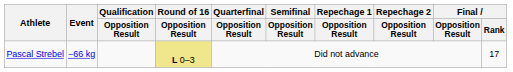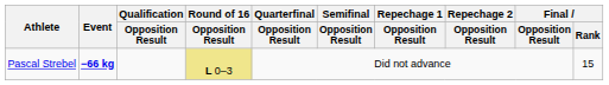Pascal Strebel | Event: normal -> bold
Pascal Strebel | Final / Rank: 17 -> 15
